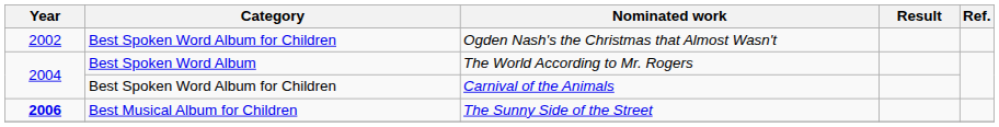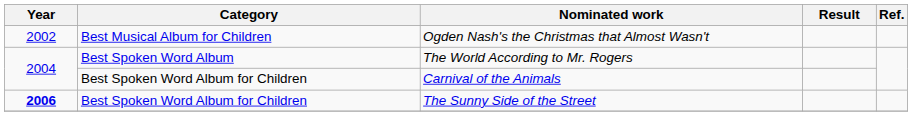Ogden Nash's the Christmas that Almost Wasn't | Category: Best Spoken Word Album for Children -> Best Musical Album for Children
The Sunny Side of the Street | Category: Best Musical Album for Children -> Best Spoken Word Album for Children
